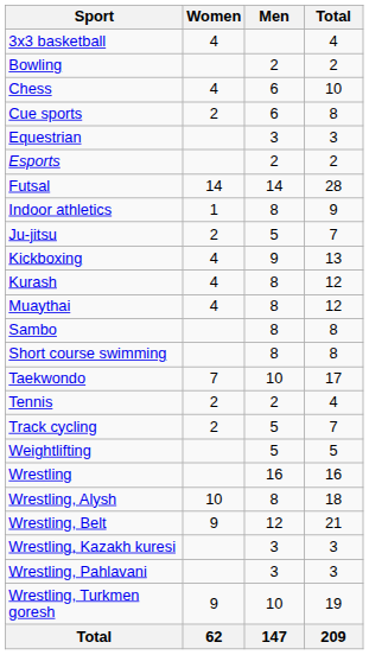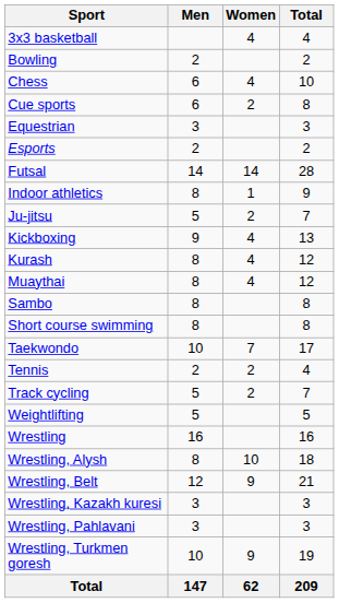columns swapped: Men <-> Women
